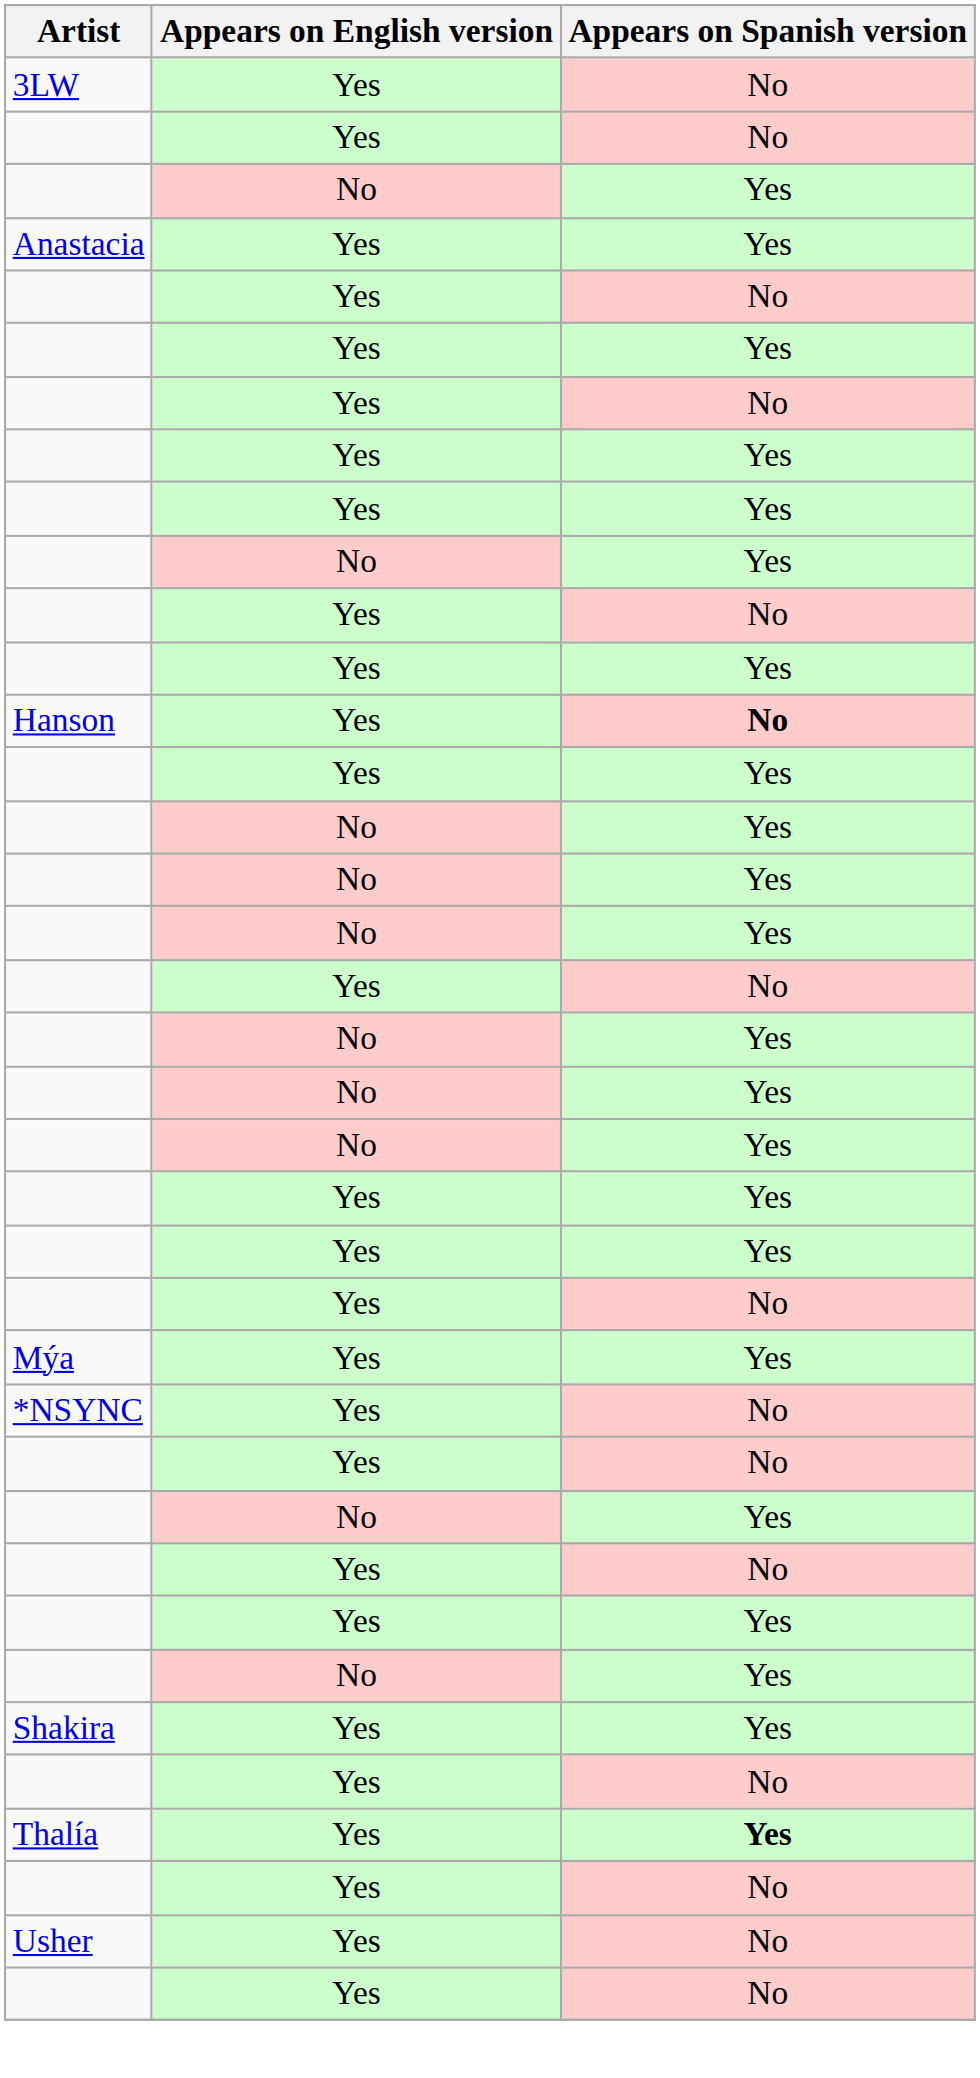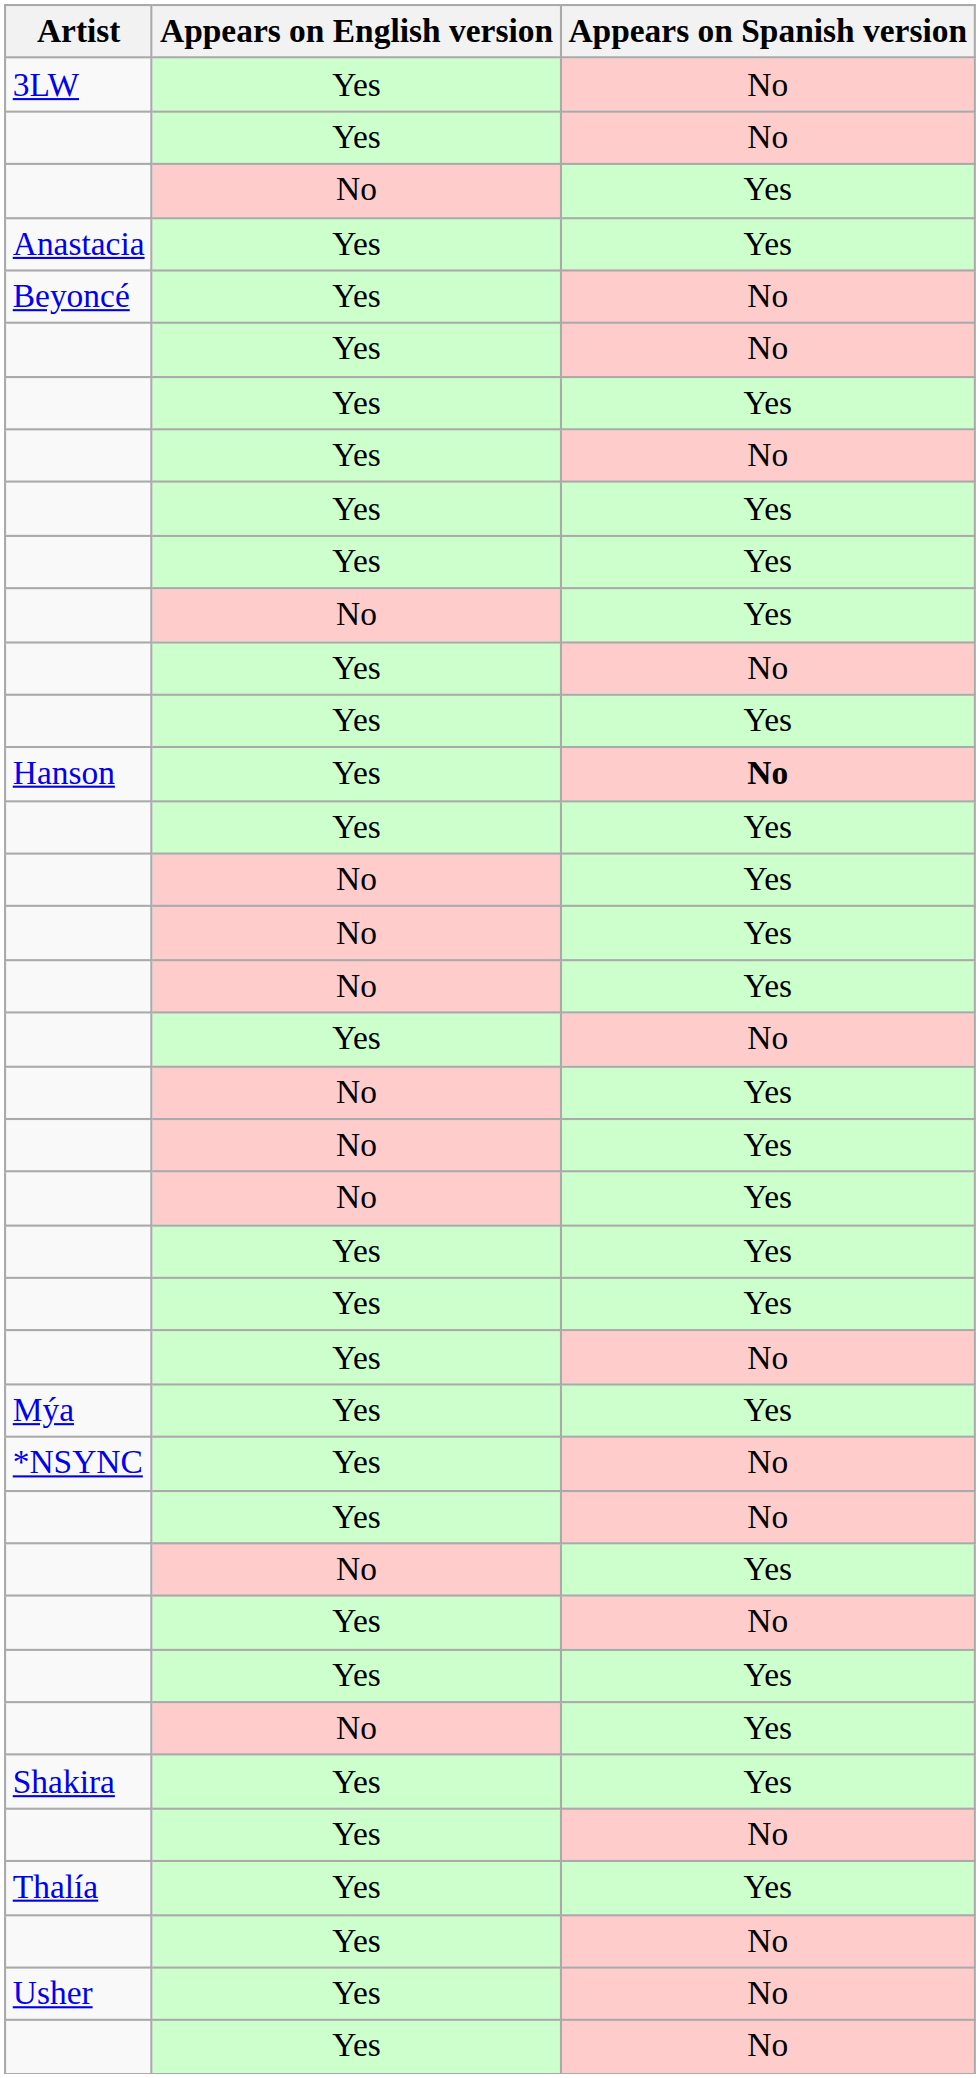+ row: Beyoncé | Yes | No
Thalía | Appears on Spanish version: bold -> normal
